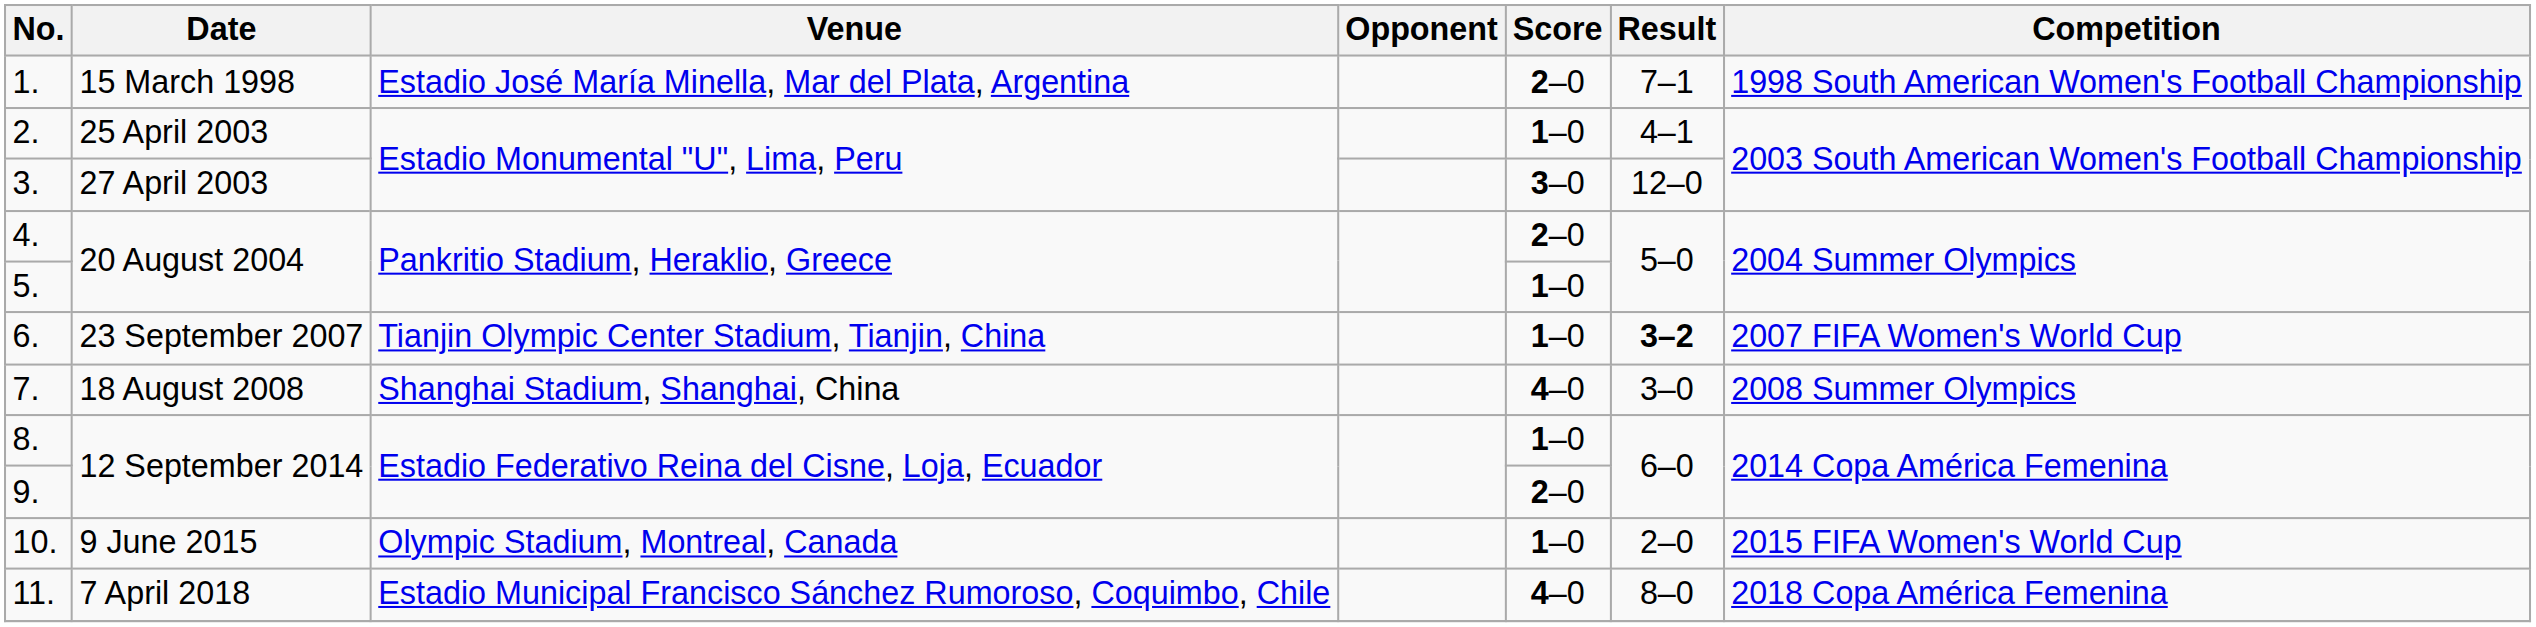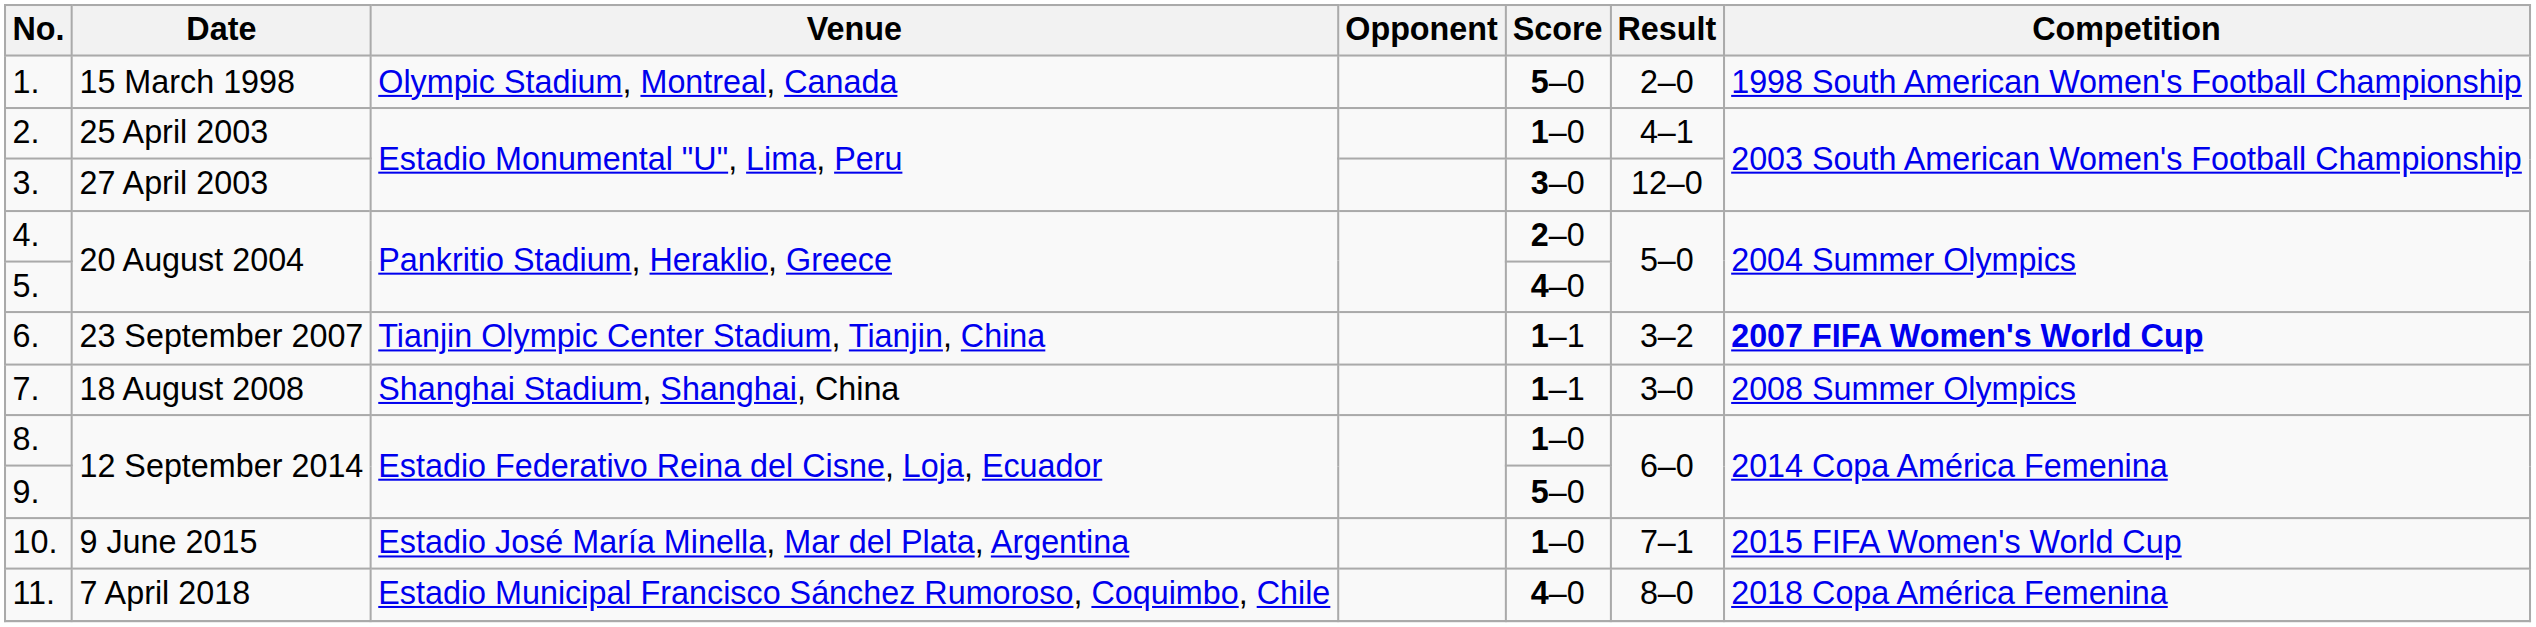1. | Venue: Estadio José María Minella, Mar del Plata, Argentina -> Olympic Stadium, Montreal, Canada
1. | Score: 2–0 -> 5–0
1. | Result: 7–1 -> 2–0
5. | Score: 1–0 -> 4–0
6. | Score: 1–0 -> 1–1
6. | Result: bold -> normal
6. | Competition: normal -> bold
7. | Score: 4–0 -> 1–1
9. | Score: 2–0 -> 5–0
10. | Venue: Olympic Stadium, Montreal, Canada -> Estadio José María Minella, Mar del Plata, Argentina
10. | Result: 2–0 -> 7–1
